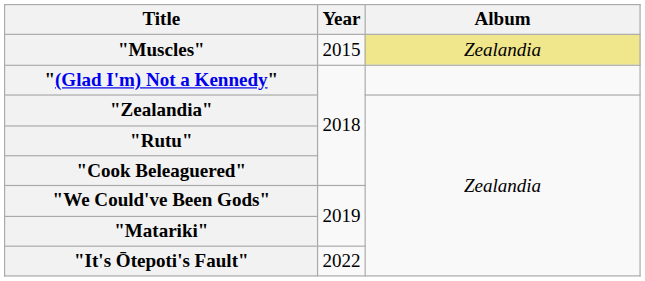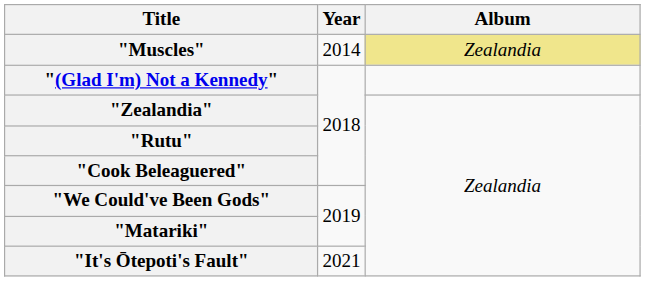"Muscles" | Year: 2015 -> 2014
"It's Ōtepoti's Fault" | Year: 2022 -> 2021
